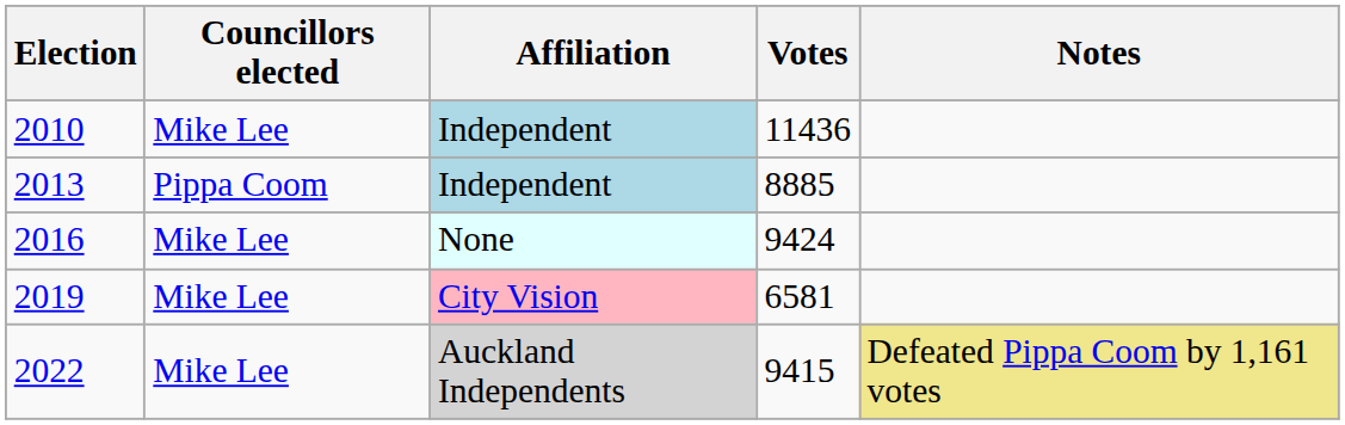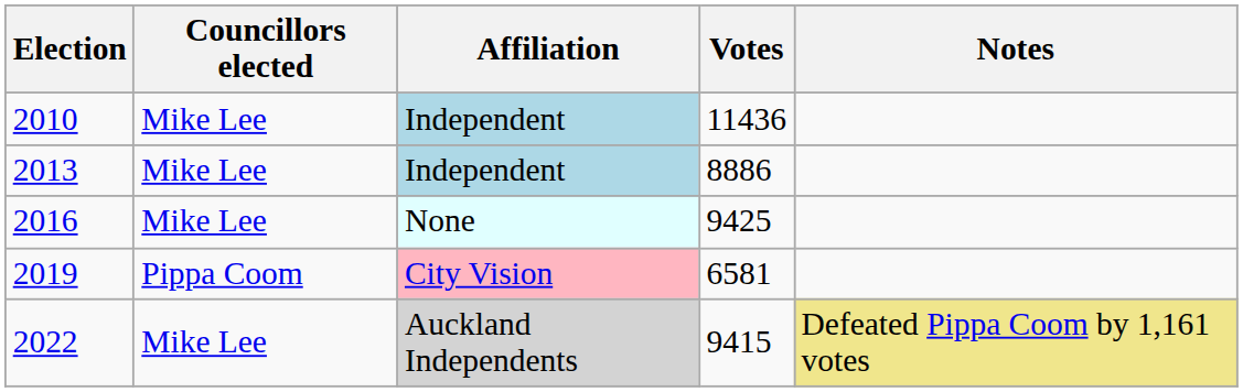2013 | Councillors elected: Pippa Coom -> Mike Lee
2013 | Votes: 8885 -> 8886
2016 | Votes: 9424 -> 9425
2019 | Councillors elected: Mike Lee -> Pippa Coom
